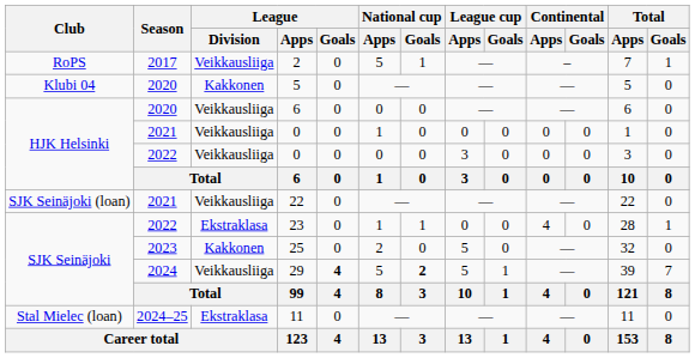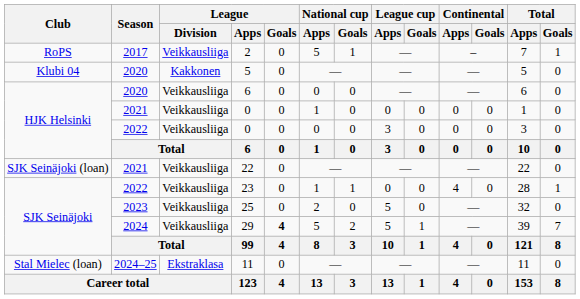23 | League / Division: Ekstraklasa -> Veikkausliiga
25 | League / Division: Kakkonen -> Veikkausliiga
29 | National cup / Goals: bold -> normal
